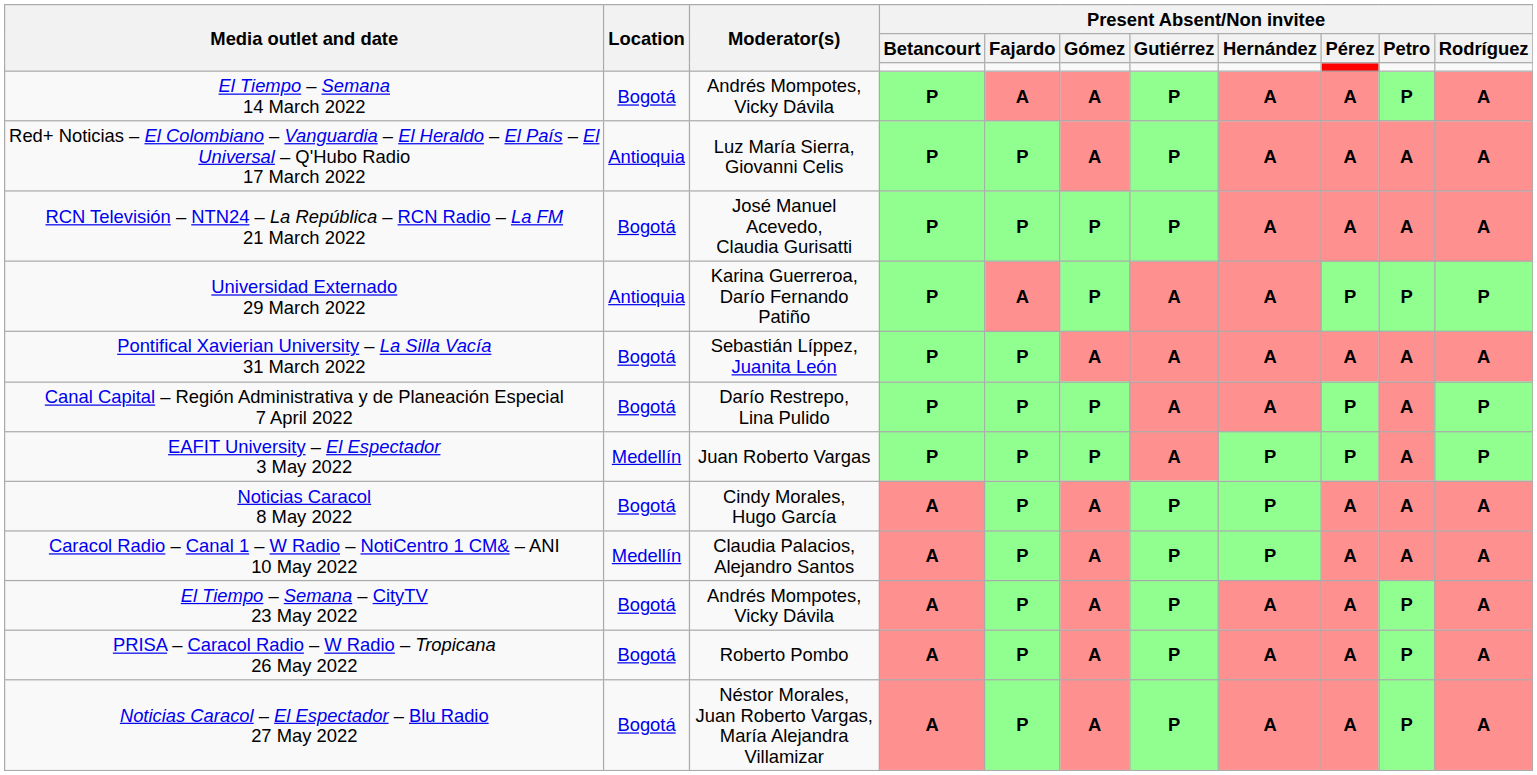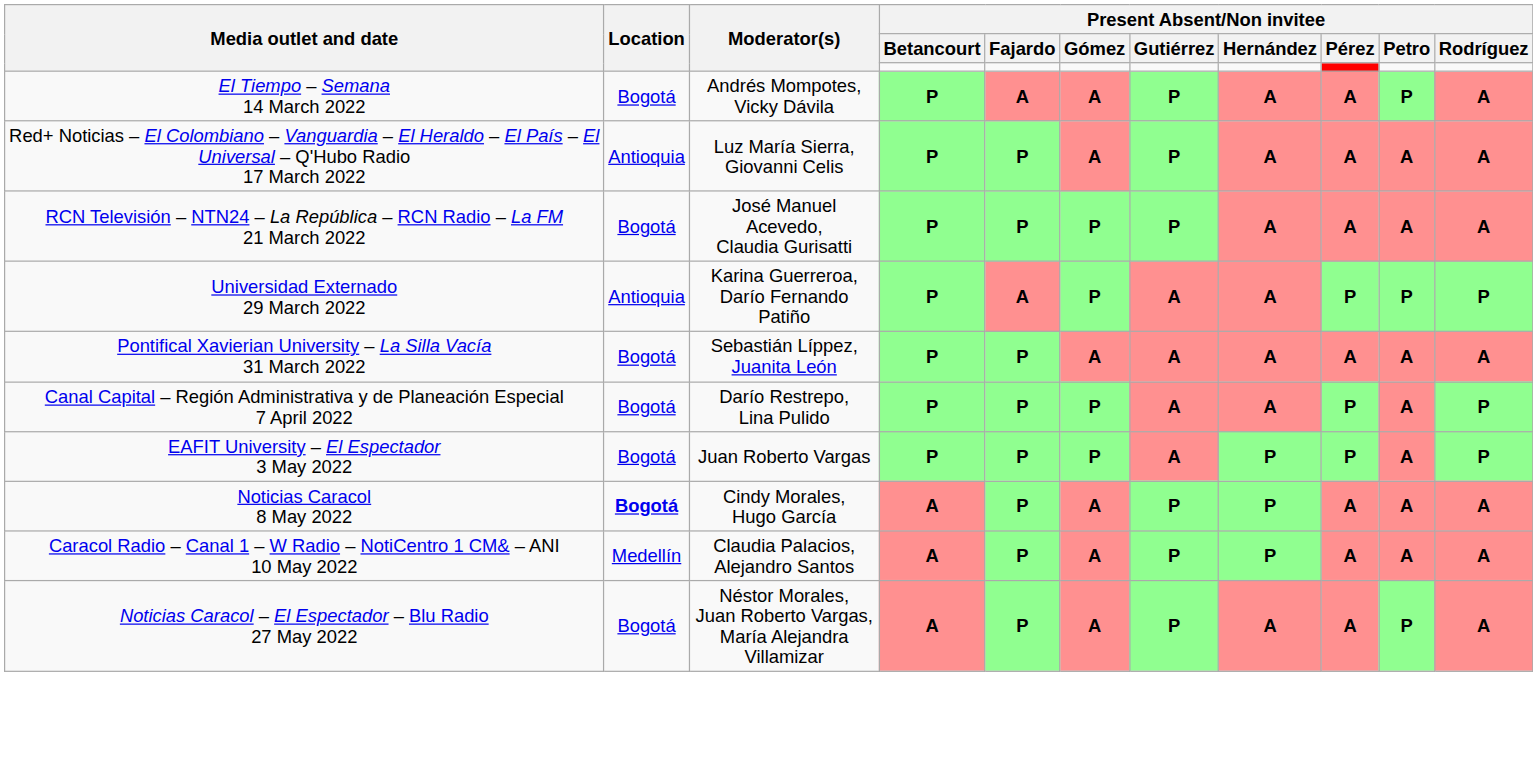EAFIT University – El Espectador 3 May 2022 | Location: Medellín -> Bogotá
Noticias Caracol 8 May 2022 | Location: normal -> bold
- row: El Tiempo – Semana – CityTV 23 May 2022 | Bogotá | Andrés Mompotes, Vicky Dávila | A | P | A | P | A | A | P | A
- row: PRISA – Caracol Radio – W Radio – Tropicana 26 May 2022 | Bogotá | Roberto Pombo | A | P | A | P | A | A | P | A
